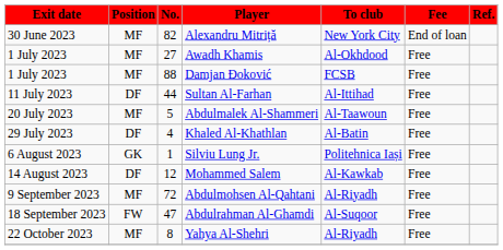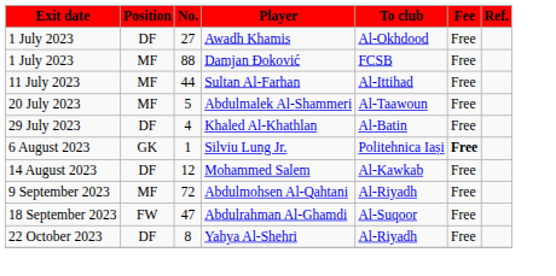- row: 30 June 2023 | MF | 82 | Alexandru Mitriță | New York City | End of loan
Awadh Khamis | Position: MF -> DF
Sultan Al-Farhan | Position: DF -> MF
Silviu Lung Jr. | Fee: normal -> bold
Yahya Al-Shehri | Position: MF -> DF
